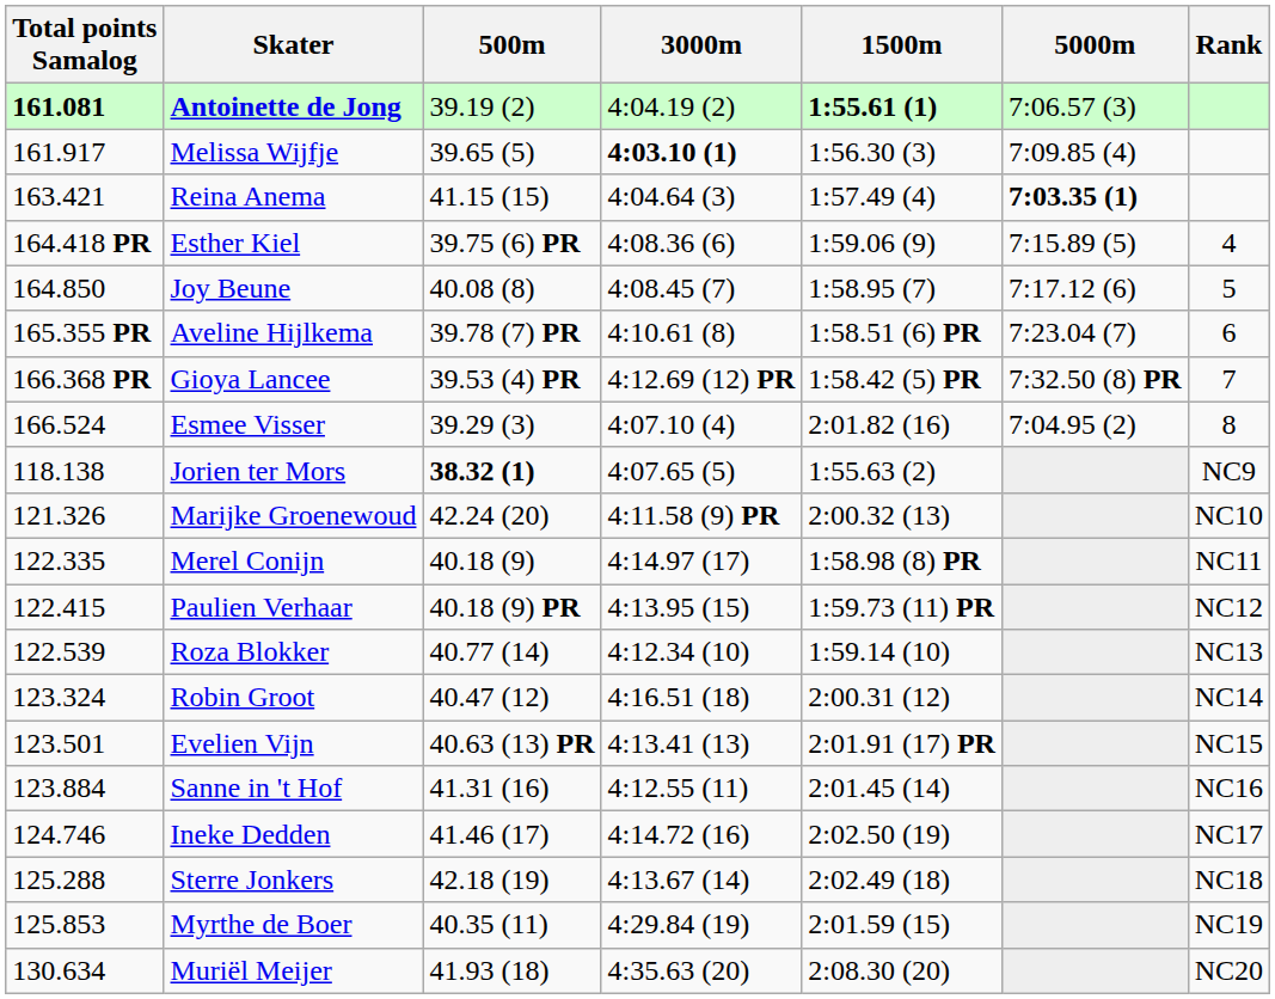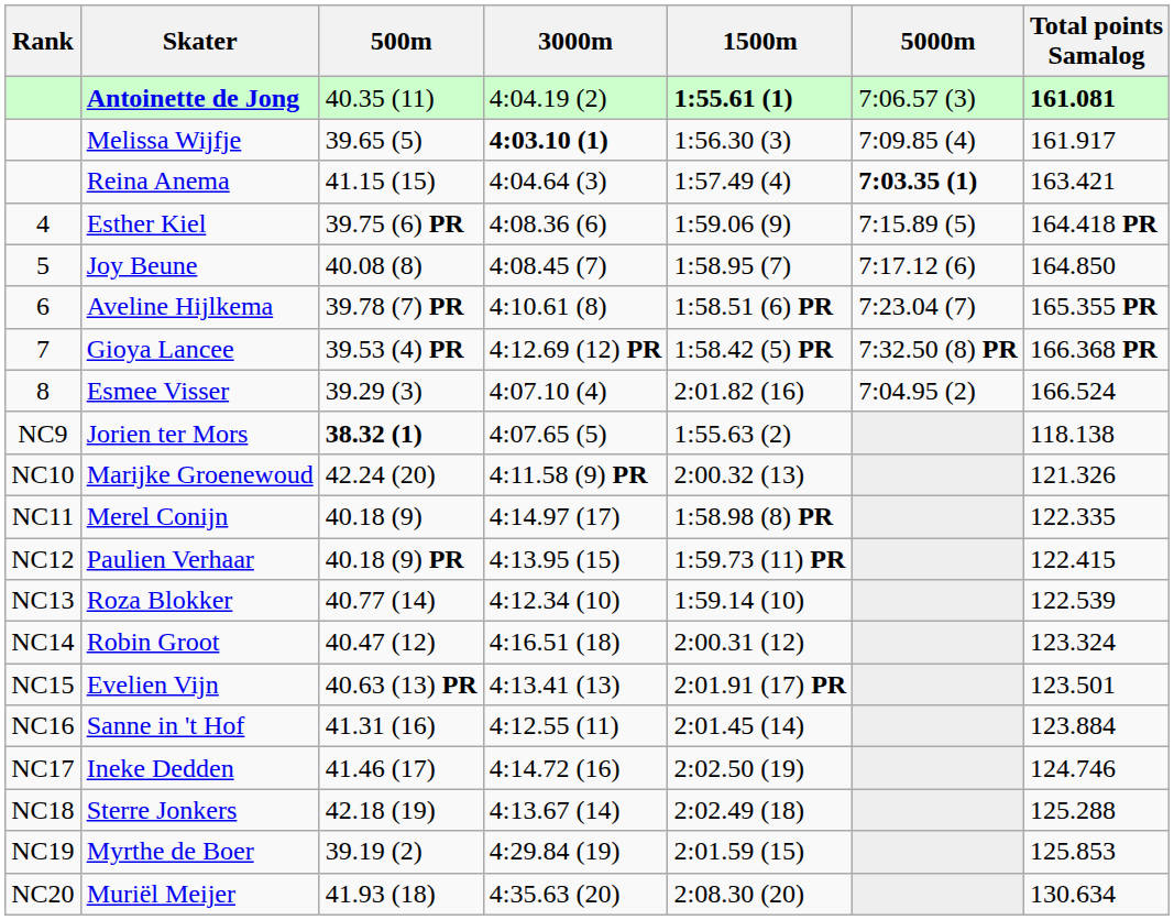columns swapped: Rank <-> Total points Samalog
Antoinette de Jong | 500m: 39.19 (2) -> 40.35 (11)
Myrthe de Boer | 500m: 40.35 (11) -> 39.19 (2)
